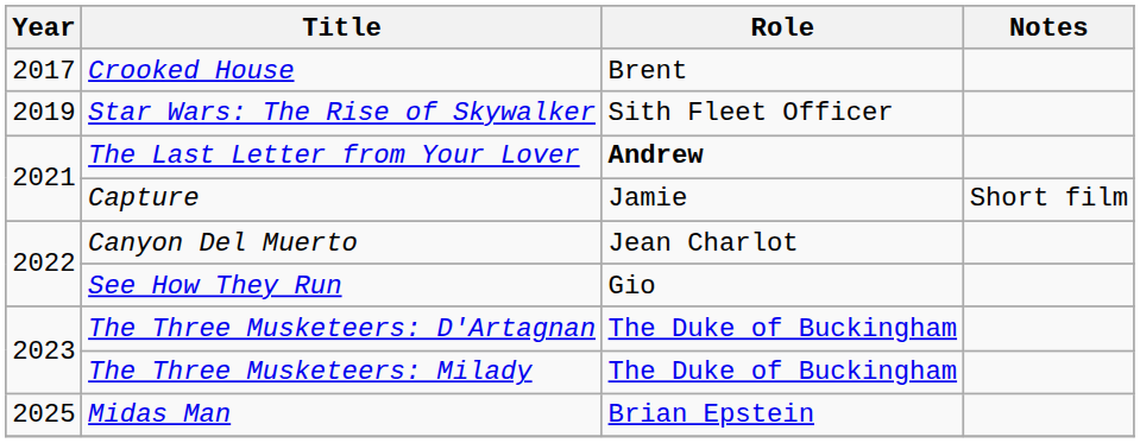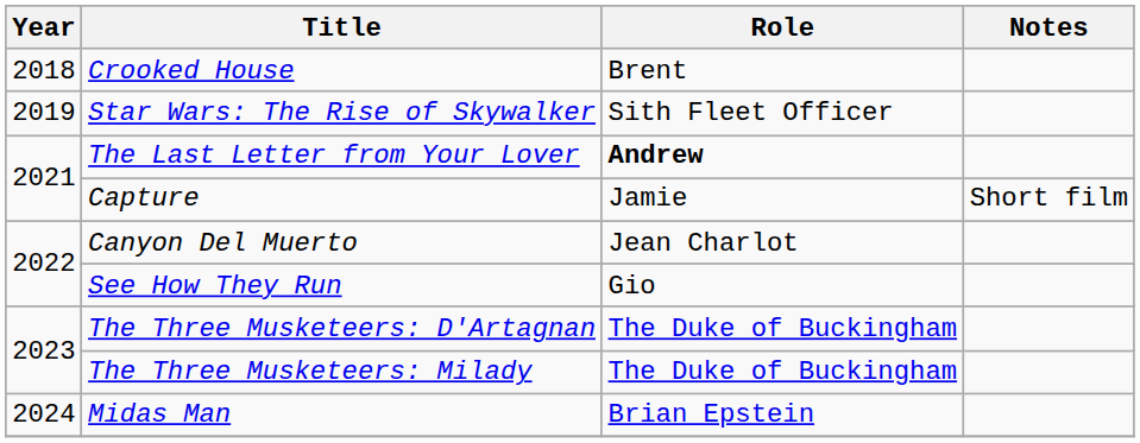Crooked House | Year: 2017 -> 2018
Midas Man | Year: 2025 -> 2024
